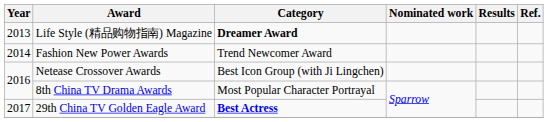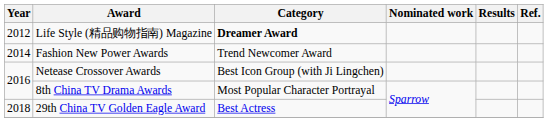Life Style (精品购物指南) Magazine | Year: 2013 -> 2012
29th China TV Golden Eagle Award | Year: 2017 -> 2018
29th China TV Golden Eagle Award | Category: bold -> normal
